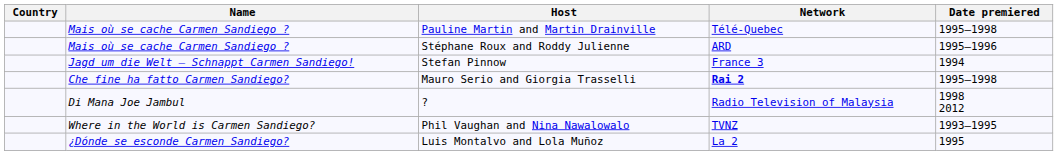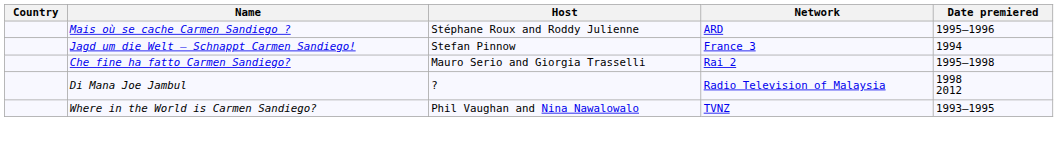- row: Mais où se cache Carmen Sandiego ? | Pauline Martin and Martin Drainville | Télé-Quebec | 1995–1998
Mauro Serio and Giorgia Trasselli | Network: bold -> normal
- row: ¿Dónde se esconde Carmen Sandiego? | Luis Montalvo and Lola Muñoz | La 2 | 1995
